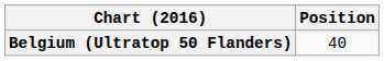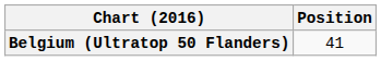Belgium (Ultratop 50 Flanders) | Position: 40 -> 41
